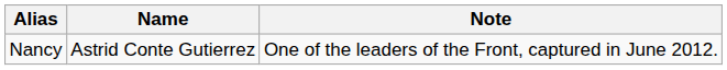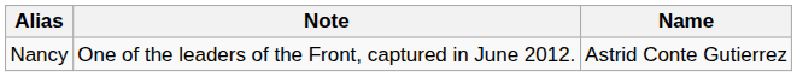columns swapped: Name <-> Note
